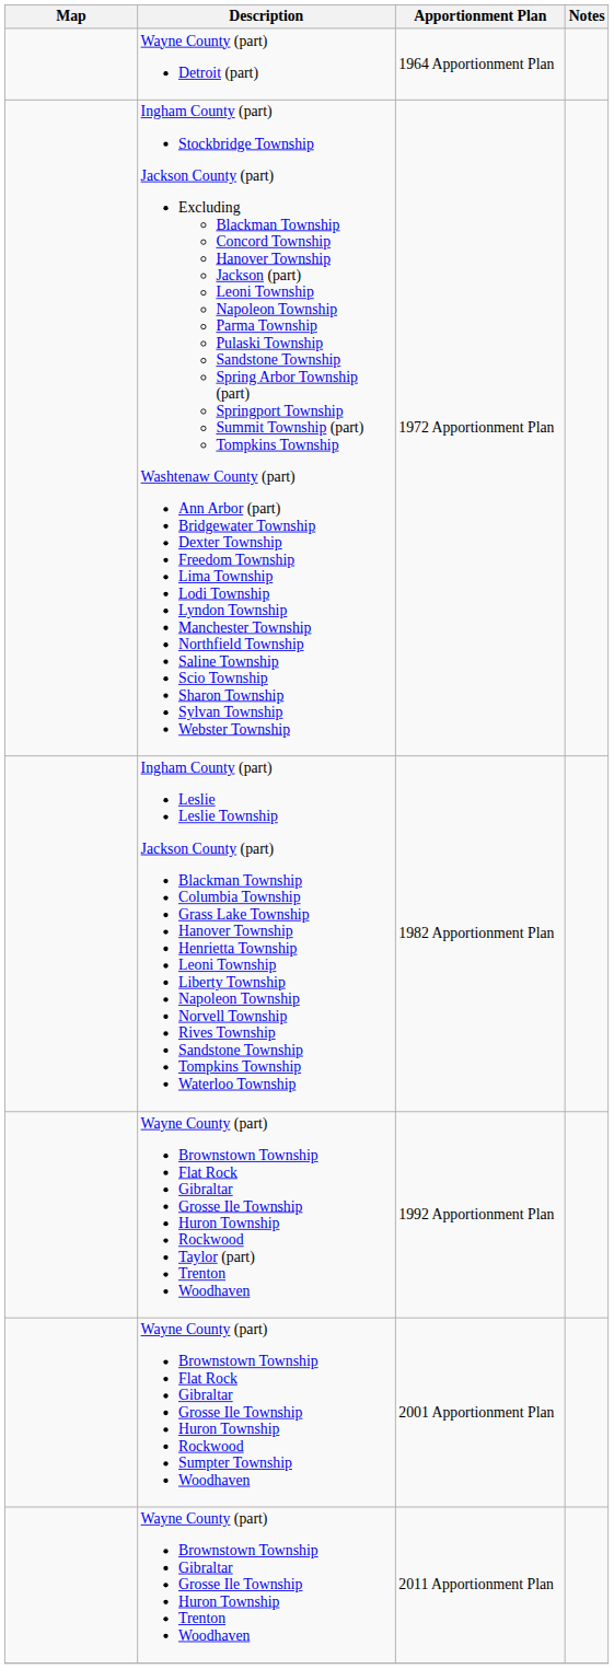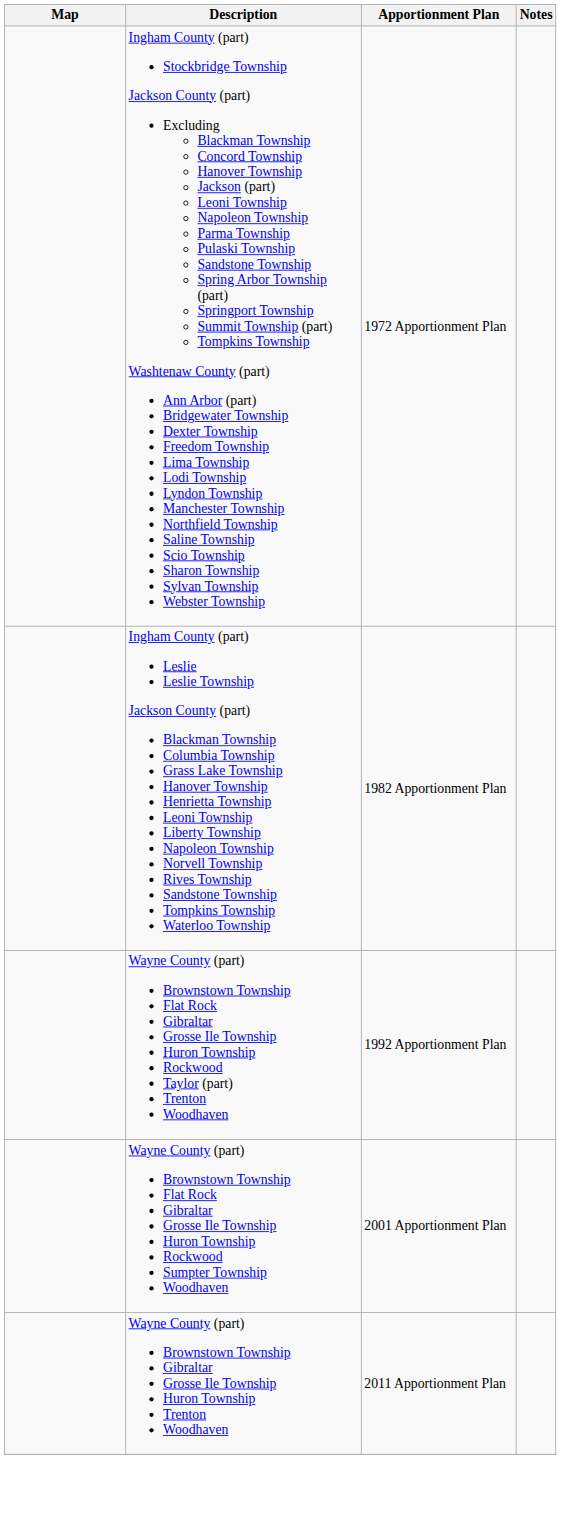- row: Wayne County (part) Detroit (part) | 1964 Apportionment Plan
